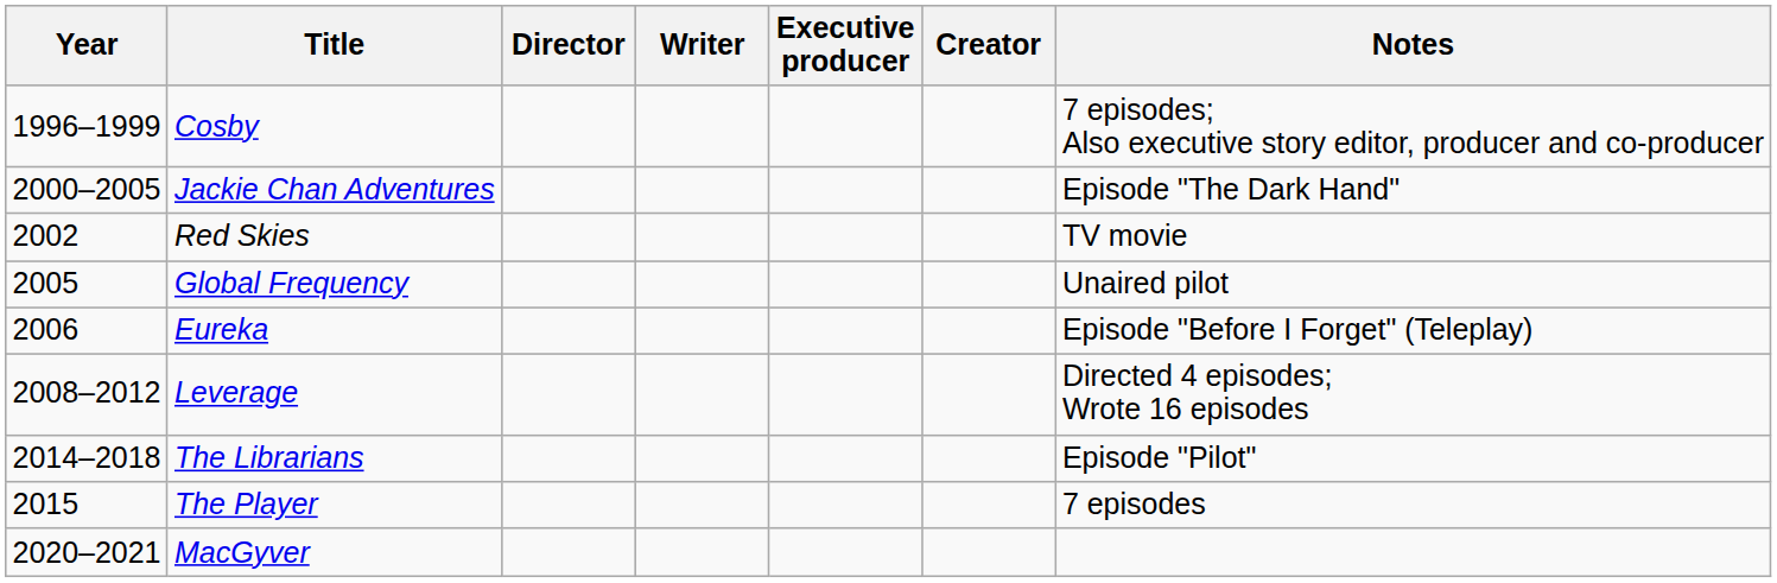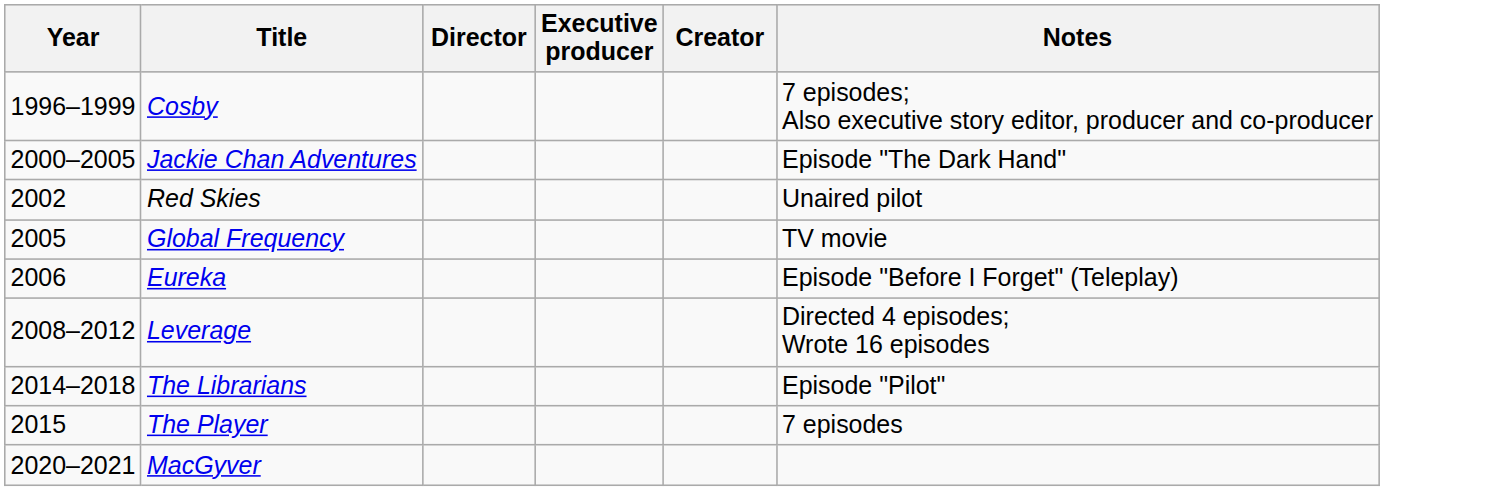- column: Writer
Red Skies | Notes: TV movie -> Unaired pilot
Global Frequency | Notes: Unaired pilot -> TV movie
